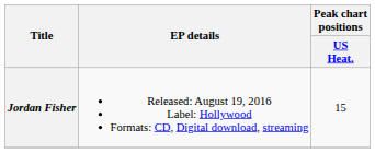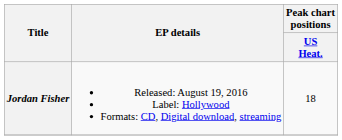Jordan Fisher | Peak chart positions / US Heat.: 15 -> 18
